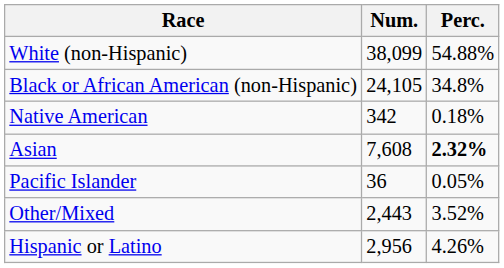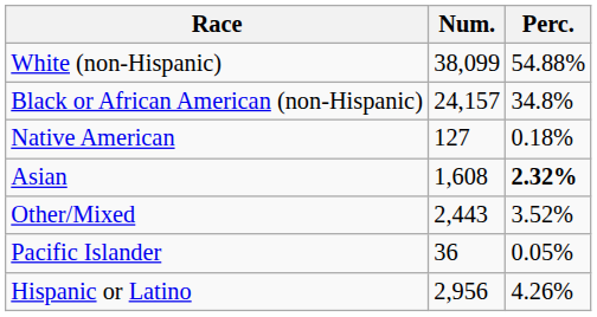Black or African American (non-Hispanic) | Num.: 24,105 -> 24,157
Native American | Num.: 342 -> 127
Asian | Num.: 7,608 -> 1,608
rows swapped: Pacific Islander <-> Other/Mixed
